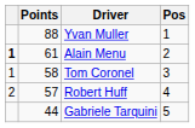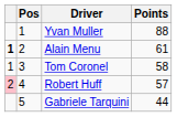columns swapped: Pos <-> Points
Robert Huff | column 1: no background -> pink background
